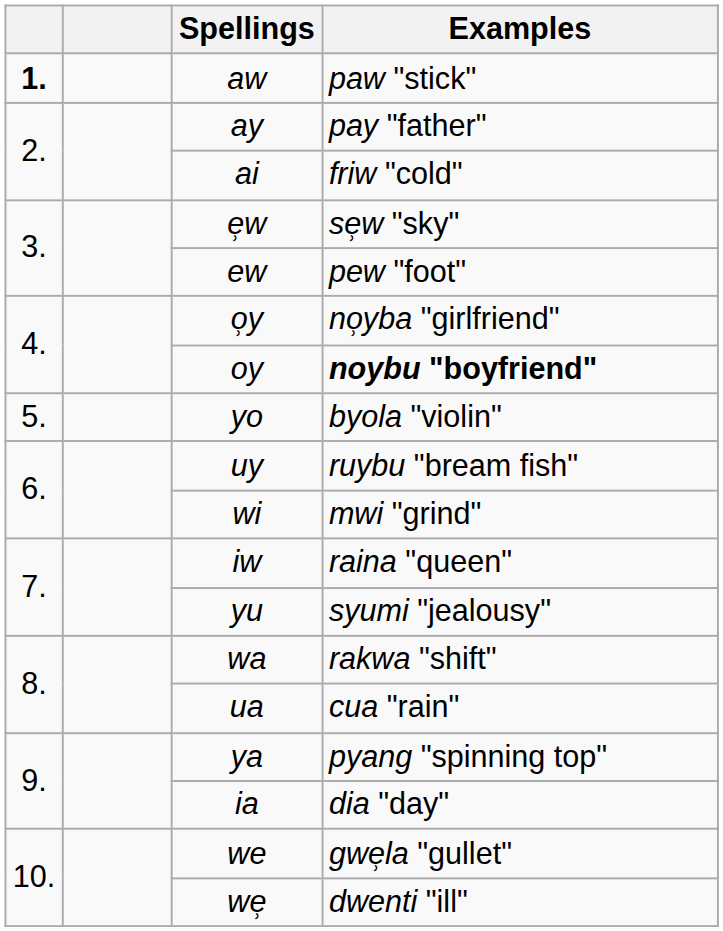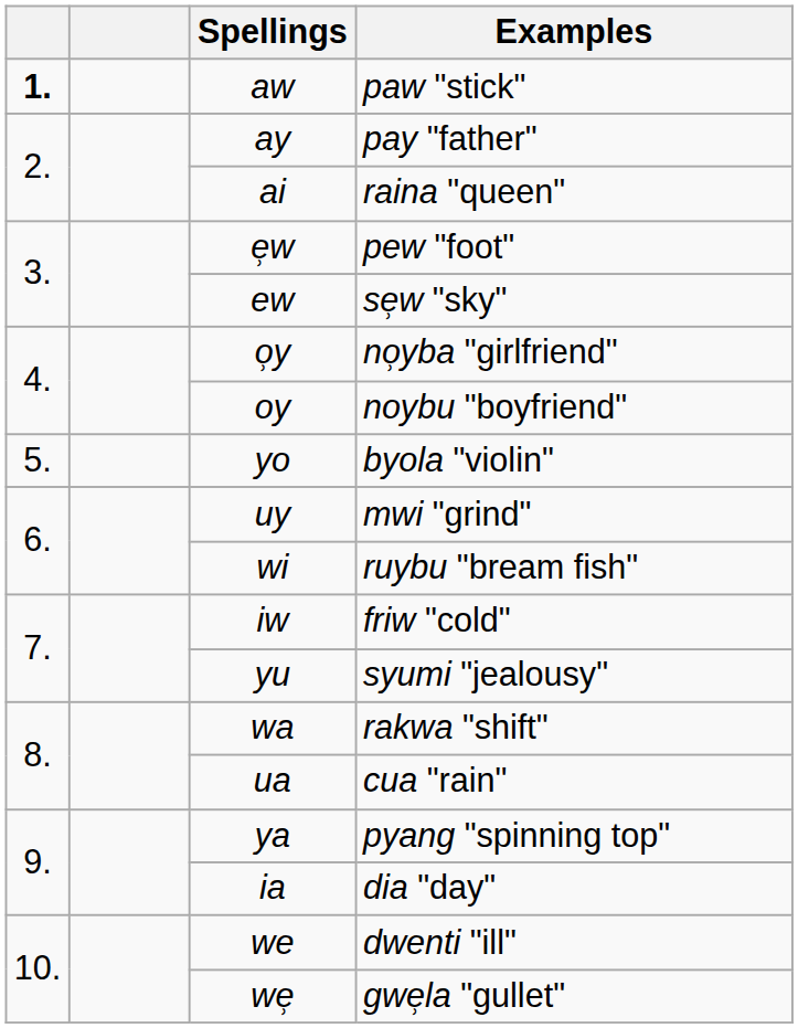ai | Examples: friw "cold" -> raina "queen"
e̹w | Examples: se̹w "sky" -> pew "foot"
ew | Examples: pew "foot" -> se̹w "sky"
oy | Examples: bold -> normal
uy | Examples: ruybu "bream fish" -> mwi "grind"
wi | Examples: mwi "grind" -> ruybu "bream fish"
iw | Examples: raina "queen" -> friw "cold"
we | Examples: gwe̹la "gullet" -> dwenti "ill"
we̹ | Examples: dwenti "ill" -> gwe̹la "gullet"
